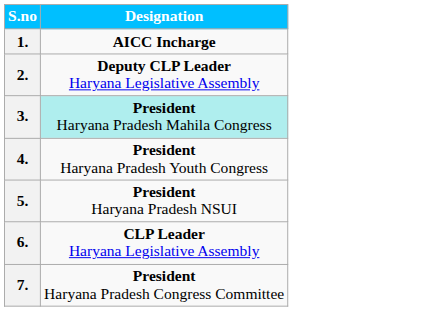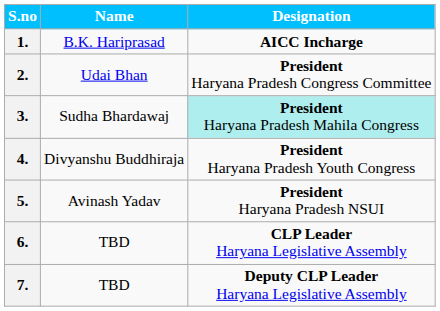+ column: Name | B.K. Hariprasad | Udai Bhan | Sudha Bhardawaj | Divyanshu Buddhiraja | Avinash Yadav | TBD | TBD
2. | Designation: Deputy CLP Leader Haryana Legislative Assembly -> President Haryana Pradesh Congress Committee
7. | Designation: President Haryana Pradesh Congress Committee -> Deputy CLP Leader Haryana Legislative Assembly
